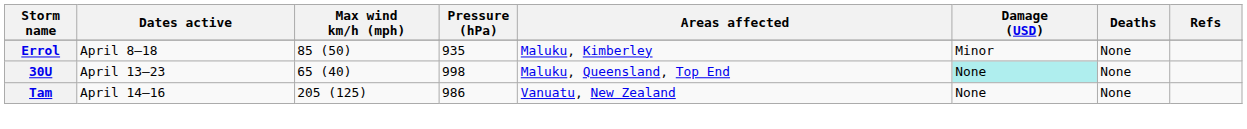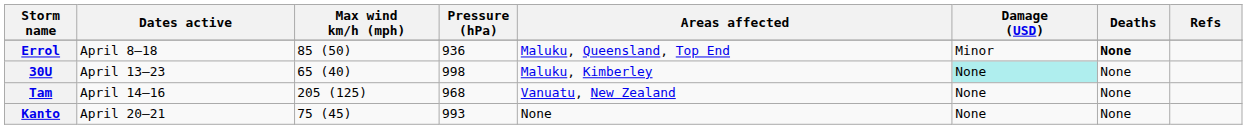Errol | Pressure (hPa): 935 -> 936
Errol | Areas affected: Maluku, Kimberley -> Maluku, Queensland, Top End
Errol | Deaths: normal -> bold
30U | Areas affected: Maluku, Queensland, Top End -> Maluku, Kimberley
Tam | Pressure (hPa): 986 -> 968
+ row: Kanto | April 20–21 | 75 (45) | 993 | None | None | None
